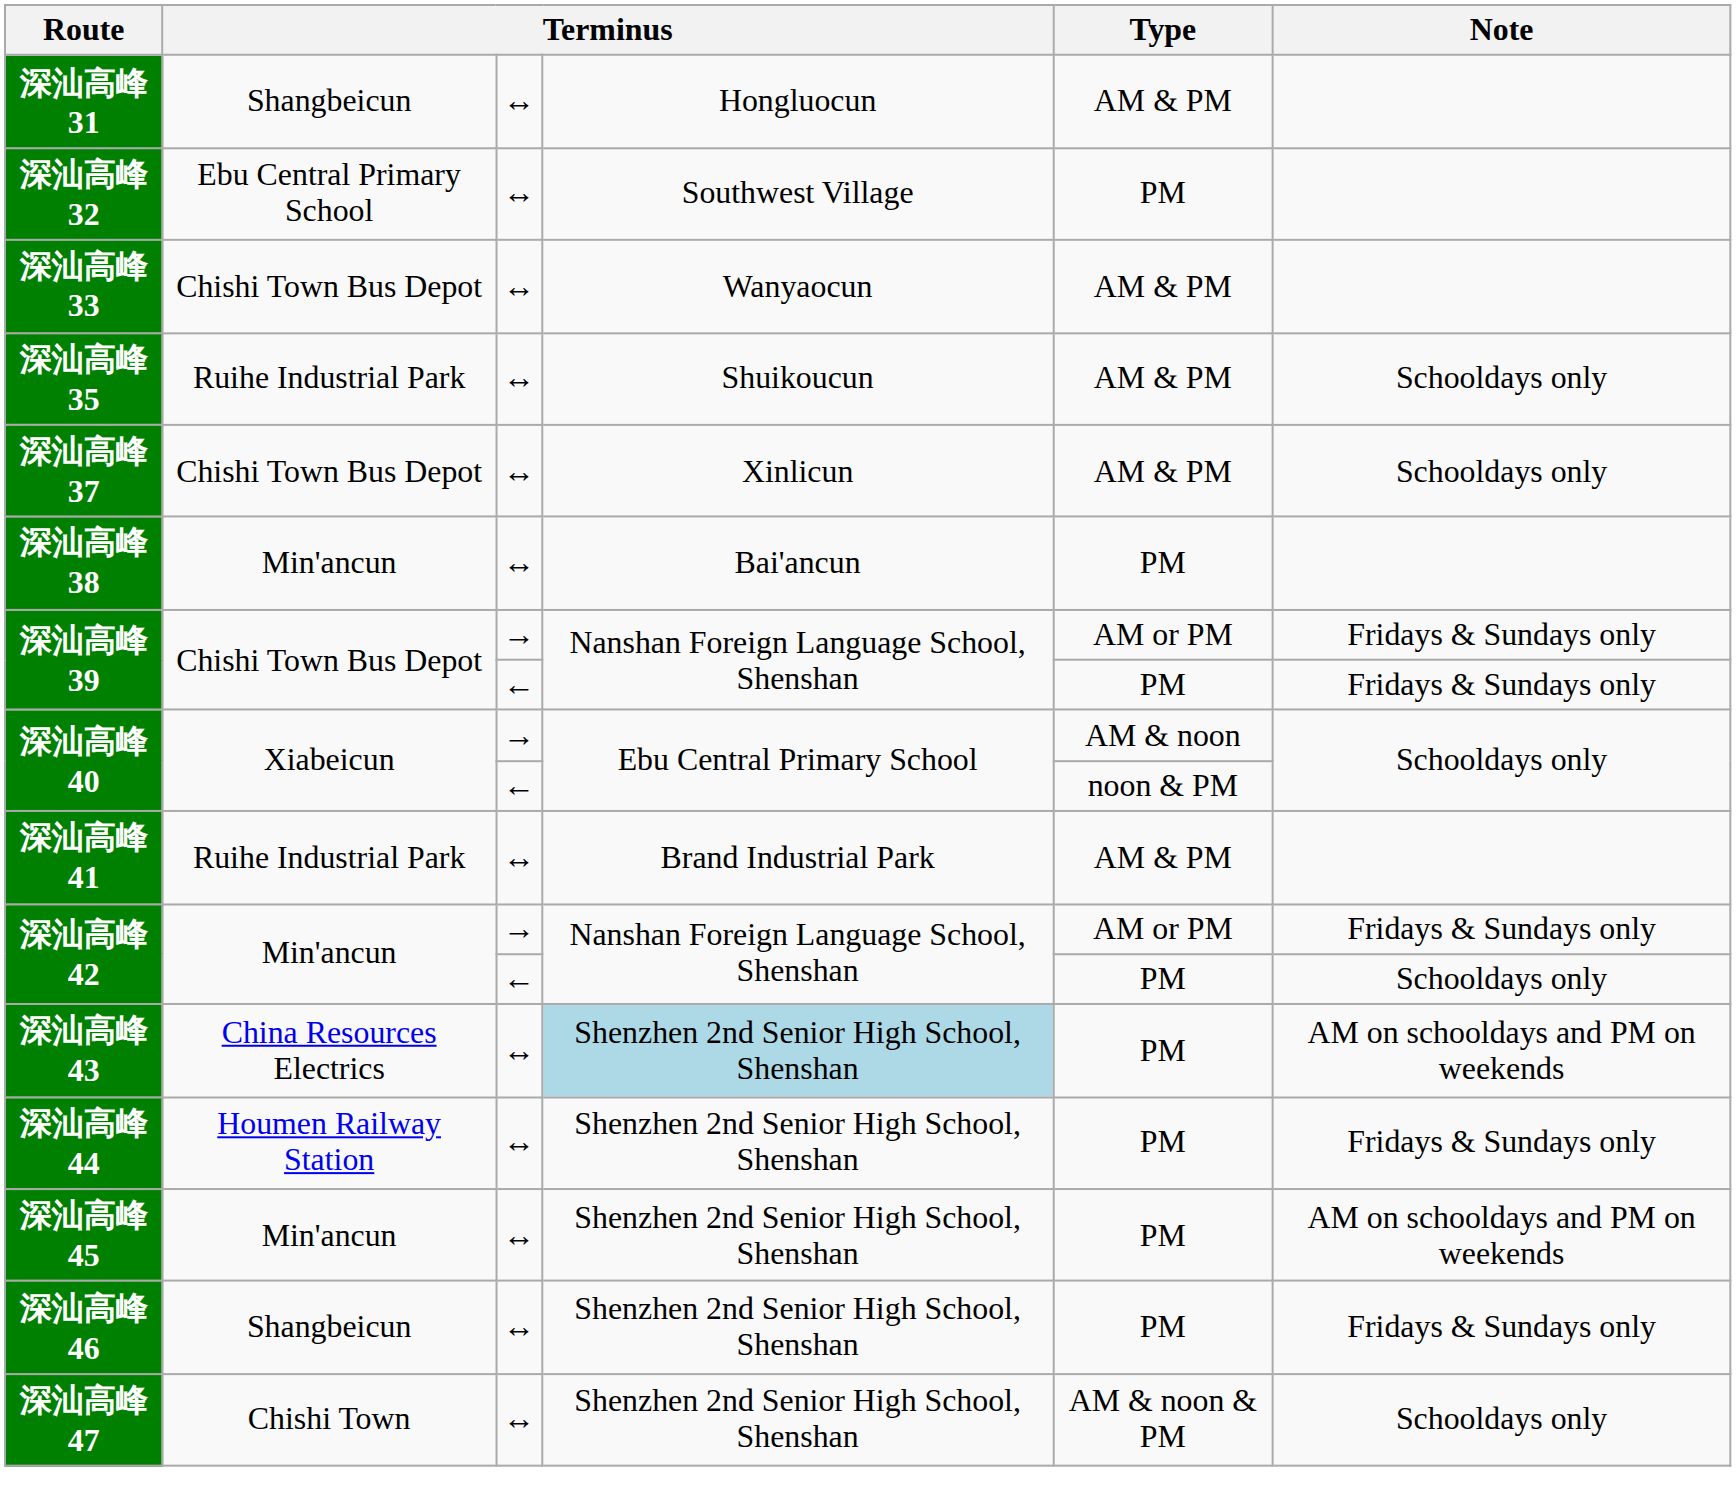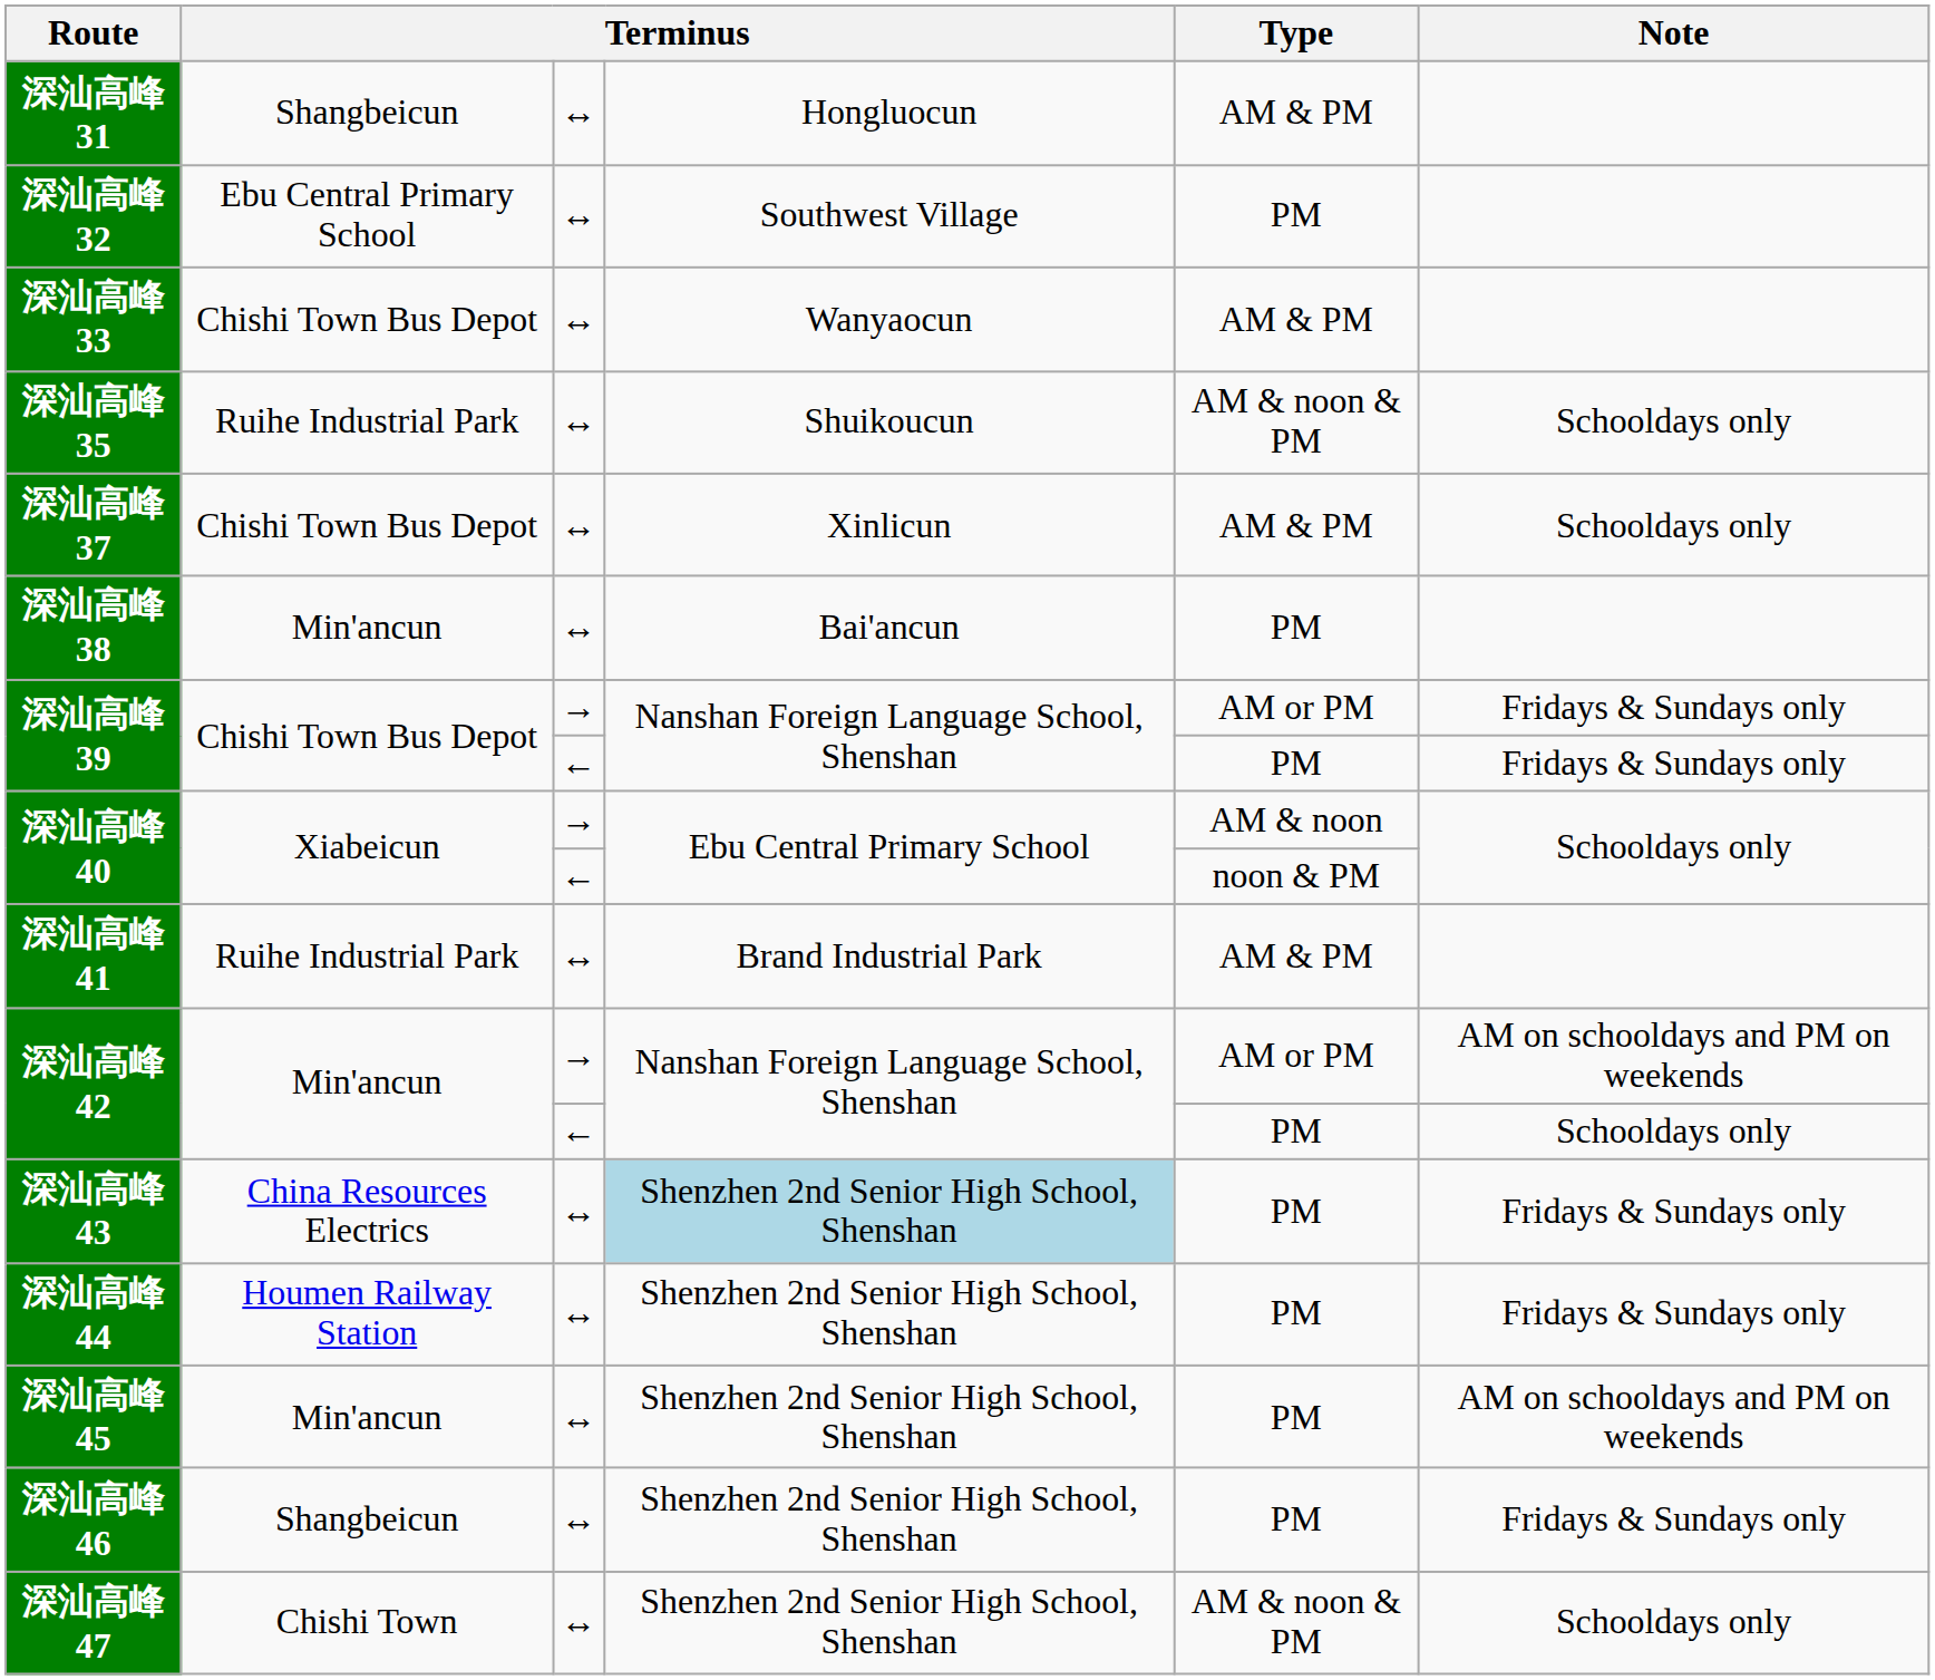深汕高峰35 | Type: AM & PM -> AM & noon & PM
深汕高峰42 / → | Note: Fridays & Sundays only -> AM on schooldays and PM on weekends
深汕高峰43 | Note: AM on schooldays and PM on weekends -> Fridays & Sundays only
